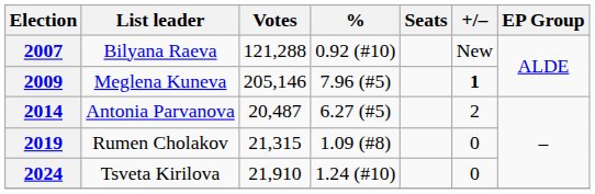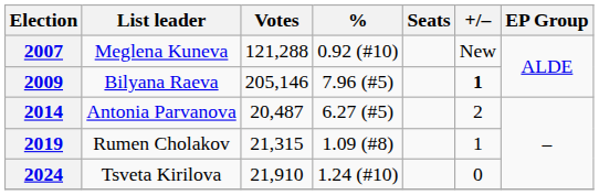2007 | List leader: Bilyana Raeva -> Meglena Kuneva
2009 | List leader: Meglena Kuneva -> Bilyana Raeva
2019 | +/–: 0 -> 1
